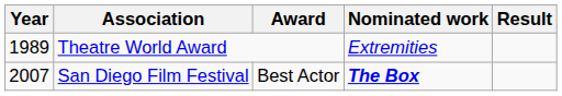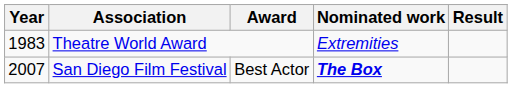Theatre World Award | Year: 1989 -> 1983
